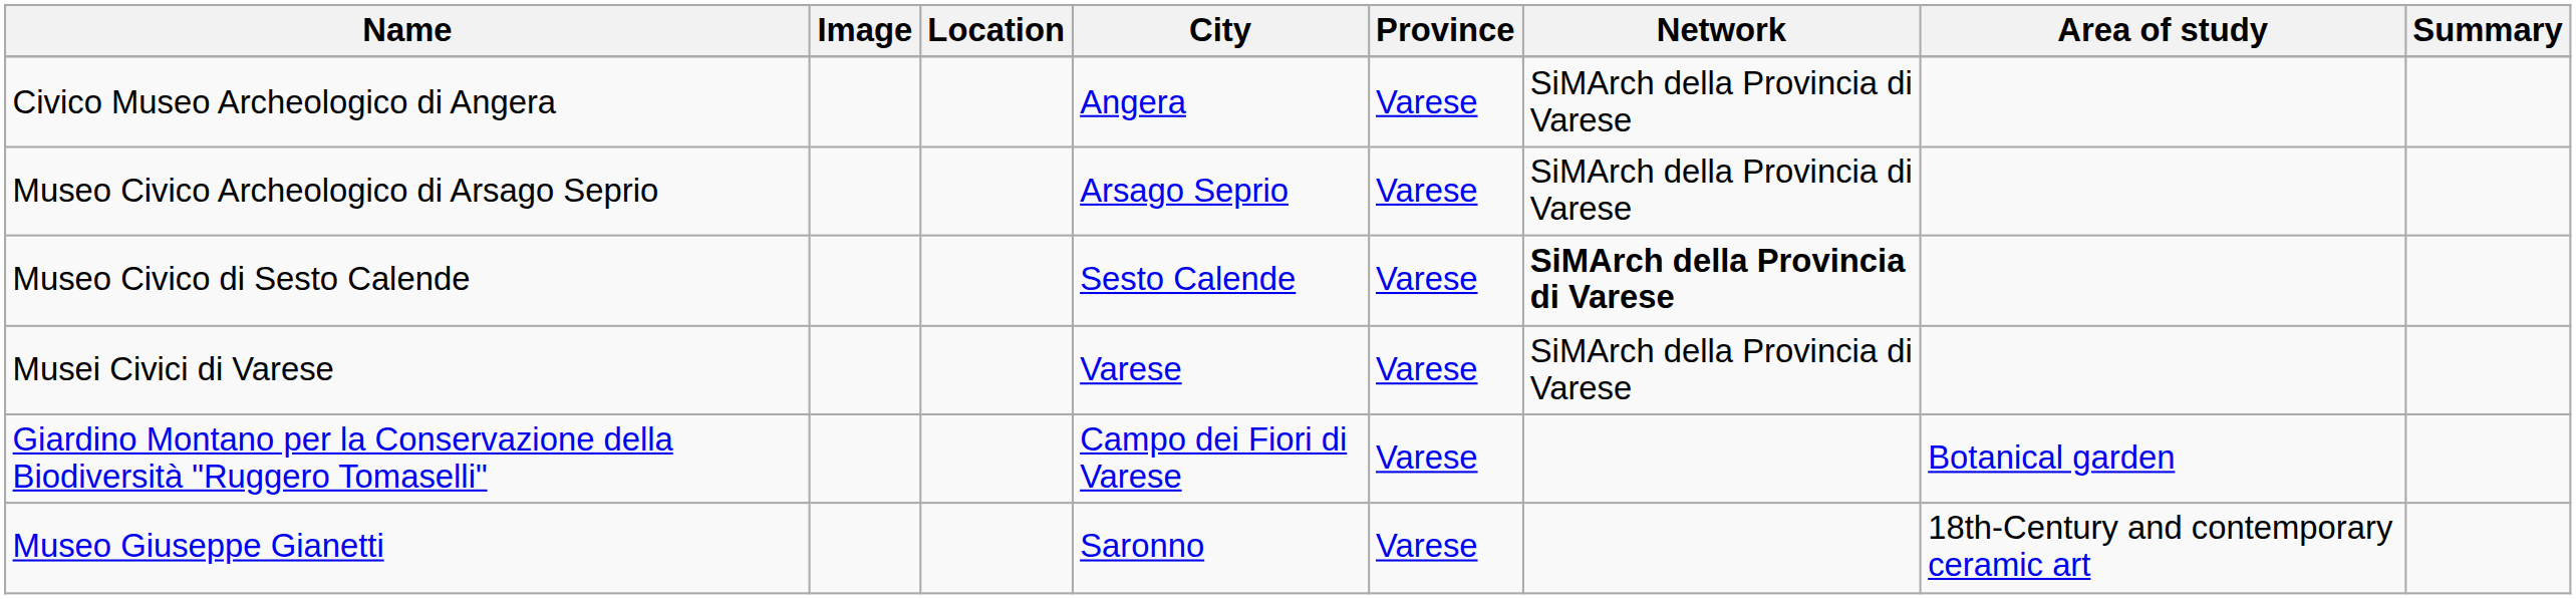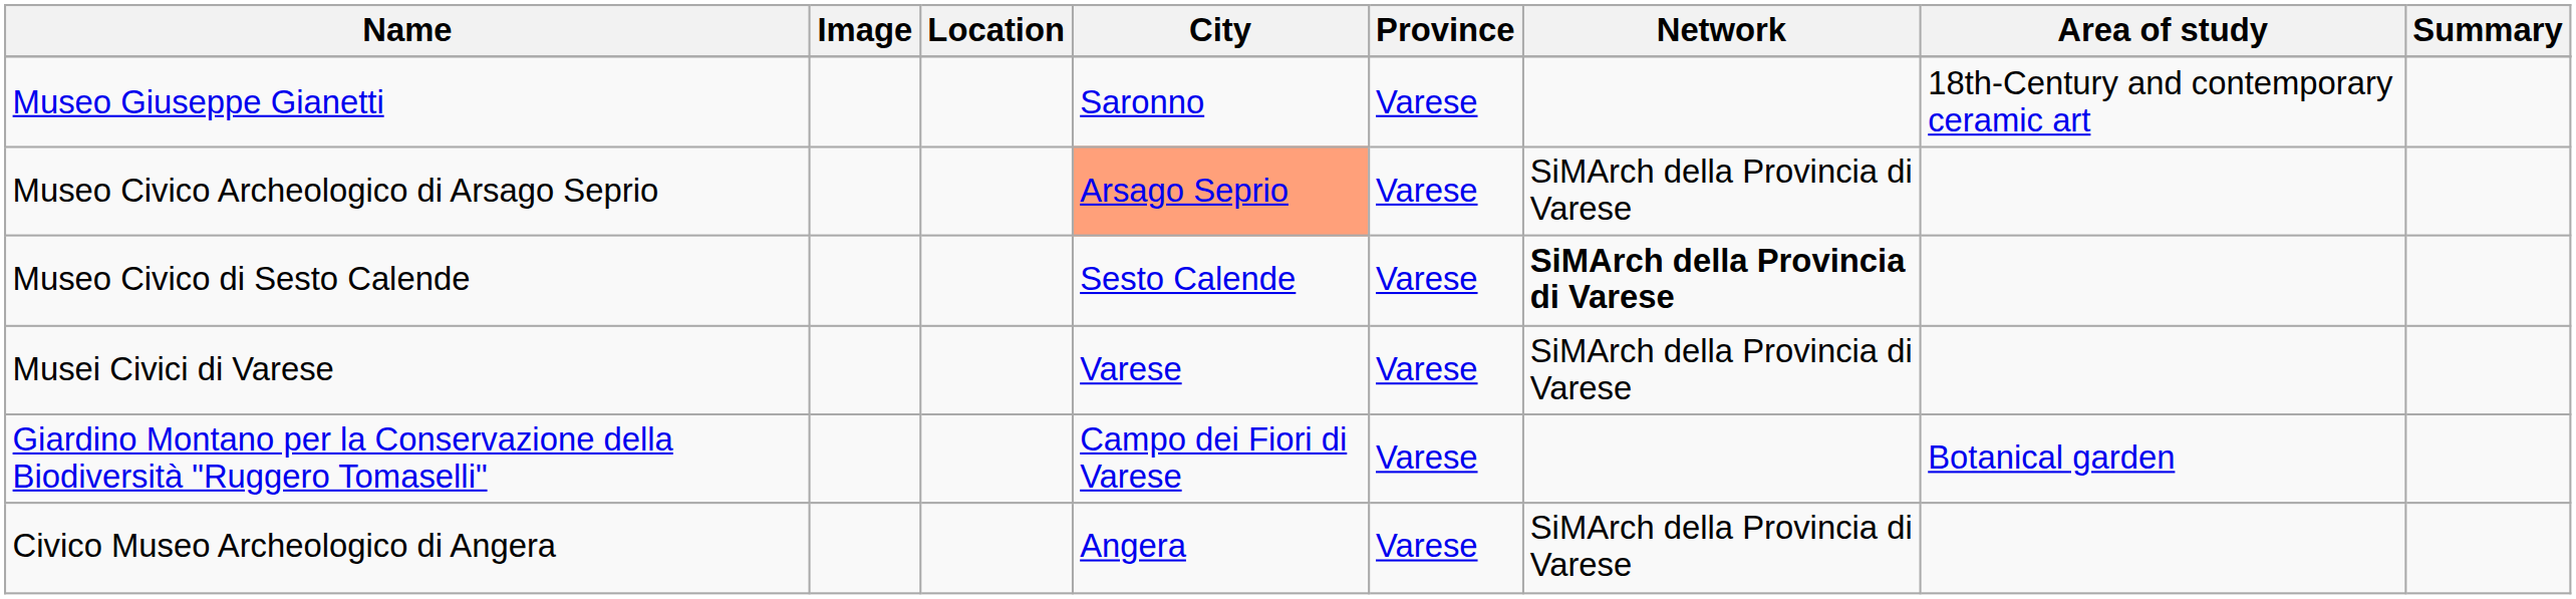rows swapped: Civico Museo Archeologico di Angera <-> Museo Giuseppe Gianetti
Museo Civico Archeologico di Arsago Seprio | City: no background -> lightsalmon background
